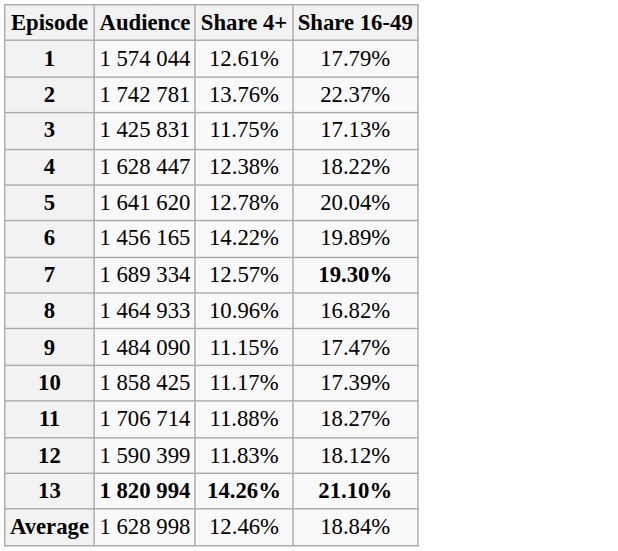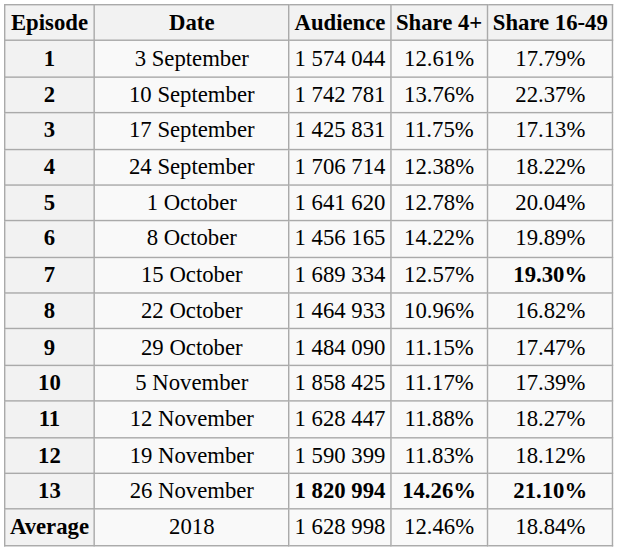+ column: Date | 3 September | 10 September | 17 September | 24 September | 1 October | 8 October | 15 October | 22 October | 29 October | 5 November | 12 November | 19 November | 26 November | 2018
4 | Audience: 1 628 447 -> 1 706 714
11 | Audience: 1 706 714 -> 1 628 447
